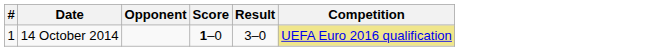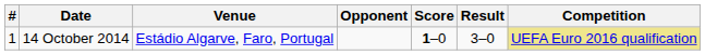+ column: Venue | Estádio Algarve, Faro, Portugal
